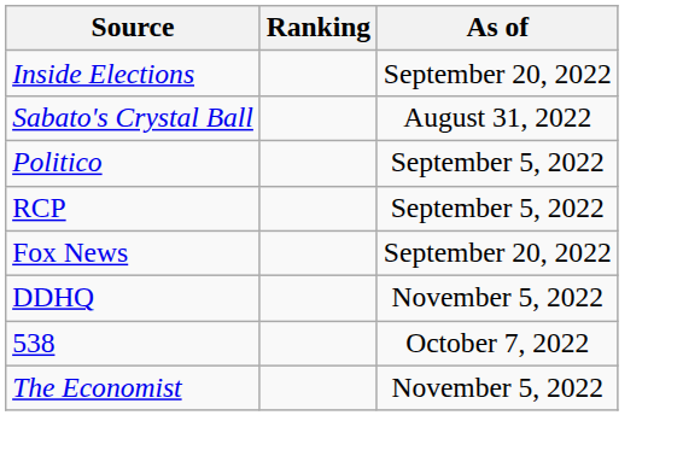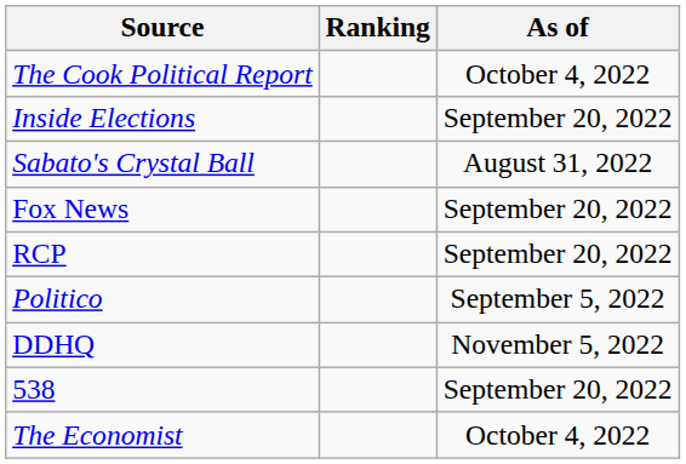+ row: The Cook Political Report | October 4, 2022
rows swapped: Politico <-> Fox News
RCP | As of: September 5, 2022 -> September 20, 2022
538 | As of: October 7, 2022 -> September 20, 2022
The Economist | As of: November 5, 2022 -> October 4, 2022
